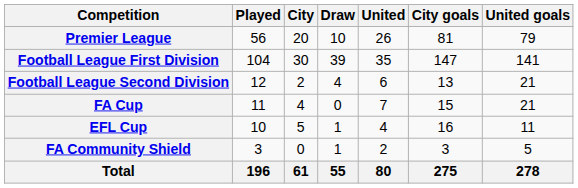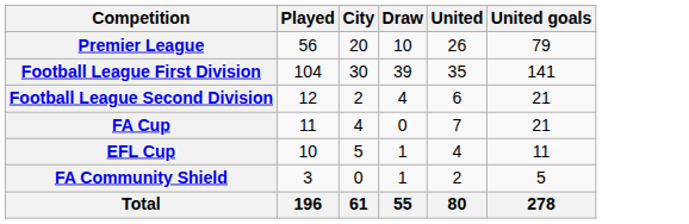- column: City goals | 81 | 147 | 13 | 15 | 16 | 3 | 275
